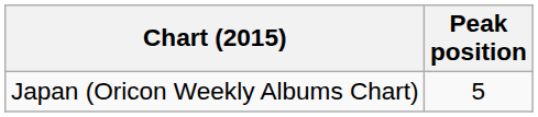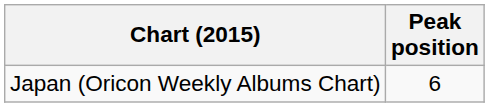Japan (Oricon Weekly Albums Chart) | Peak position: 5 -> 6
